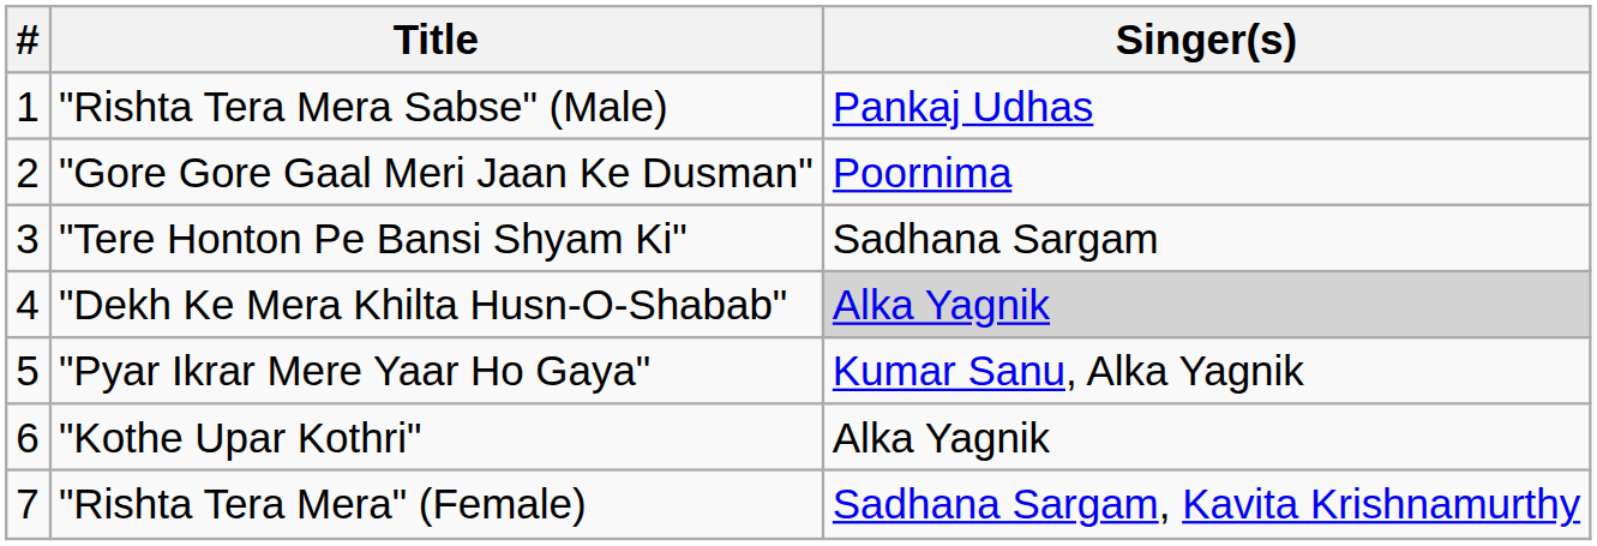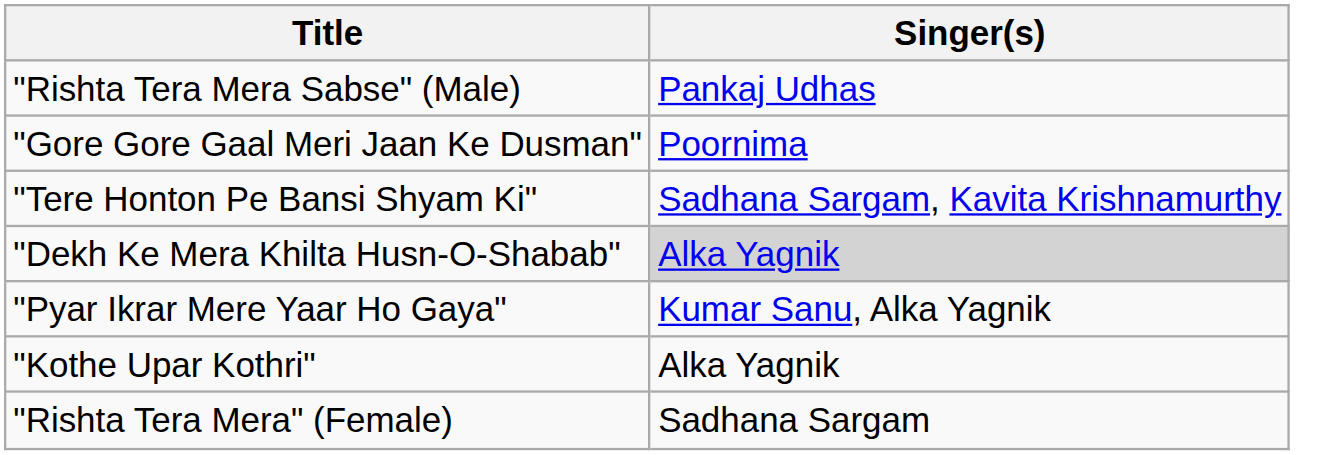- column: # | 1 | 2 | 3 | 4 | 5 | 6 | 7
"Tere Honton Pe Bansi Shyam Ki" | Singer(s): Sadhana Sargam -> Sadhana Sargam, Kavita Krishnamurthy
"Rishta Tera Mera" (Female) | Singer(s): Sadhana Sargam, Kavita Krishnamurthy -> Sadhana Sargam
